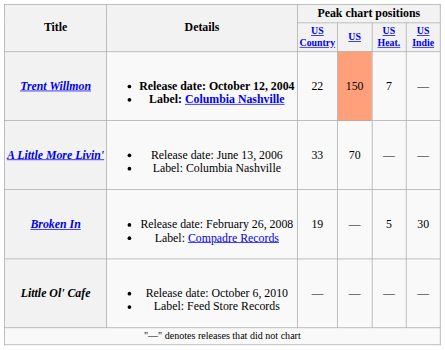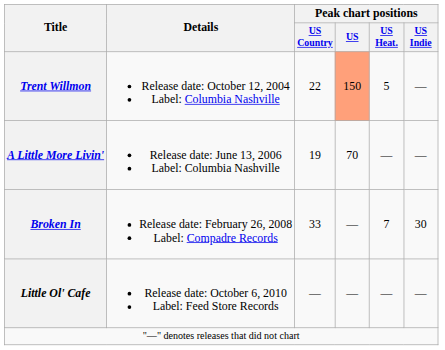Trent Willmon | Details: bold -> normal
Trent Willmon | Peak chart positions / US Heat.: 7 -> 5
A Little More Livin' | Peak chart positions / US Country: 33 -> 19
Broken In | Peak chart positions / US Country: 19 -> 33
Broken In | Peak chart positions / US Heat.: 5 -> 7
